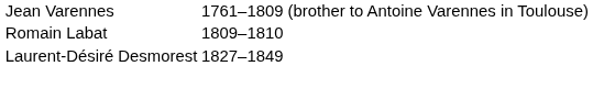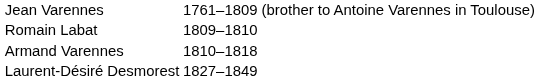+ row: Armand Varennes | 1810–1818
